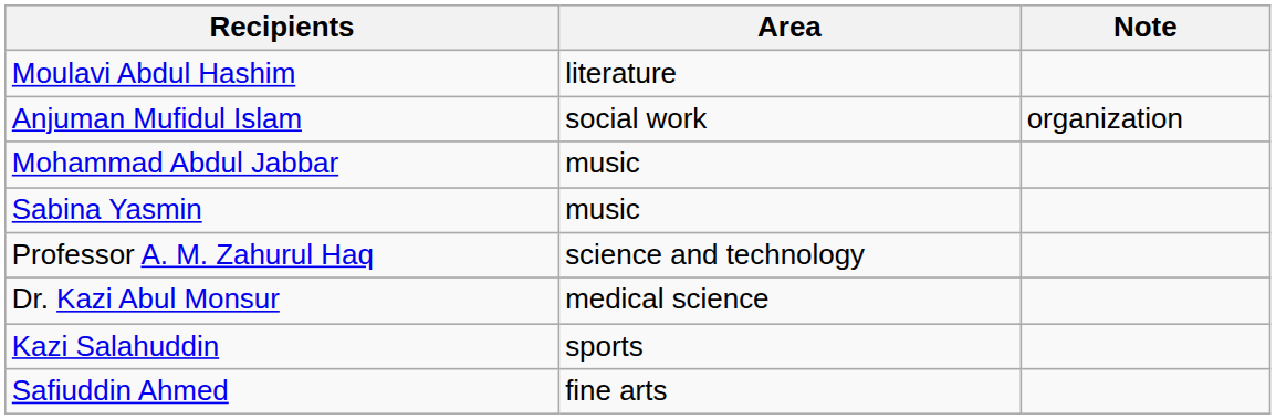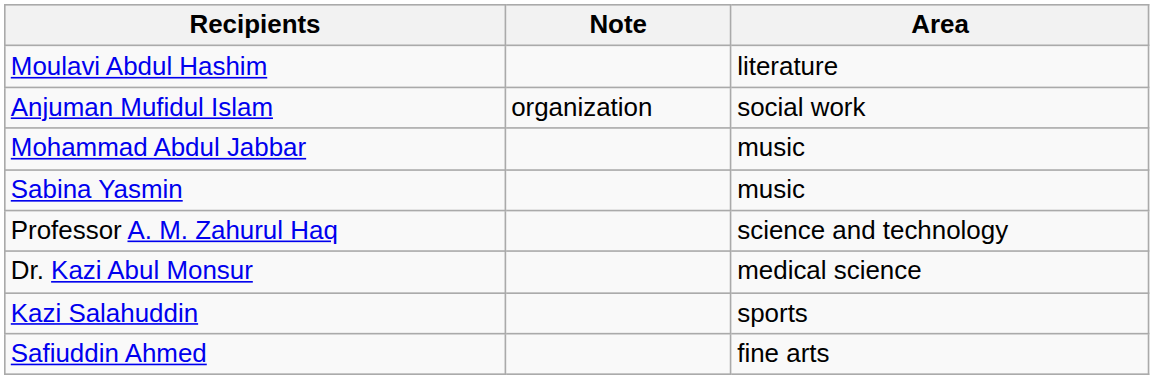columns swapped: Area <-> Note
